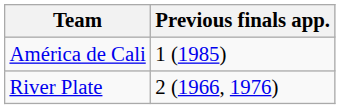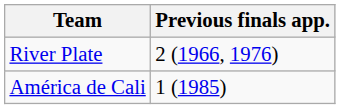rows swapped: América de Cali <-> River Plate
